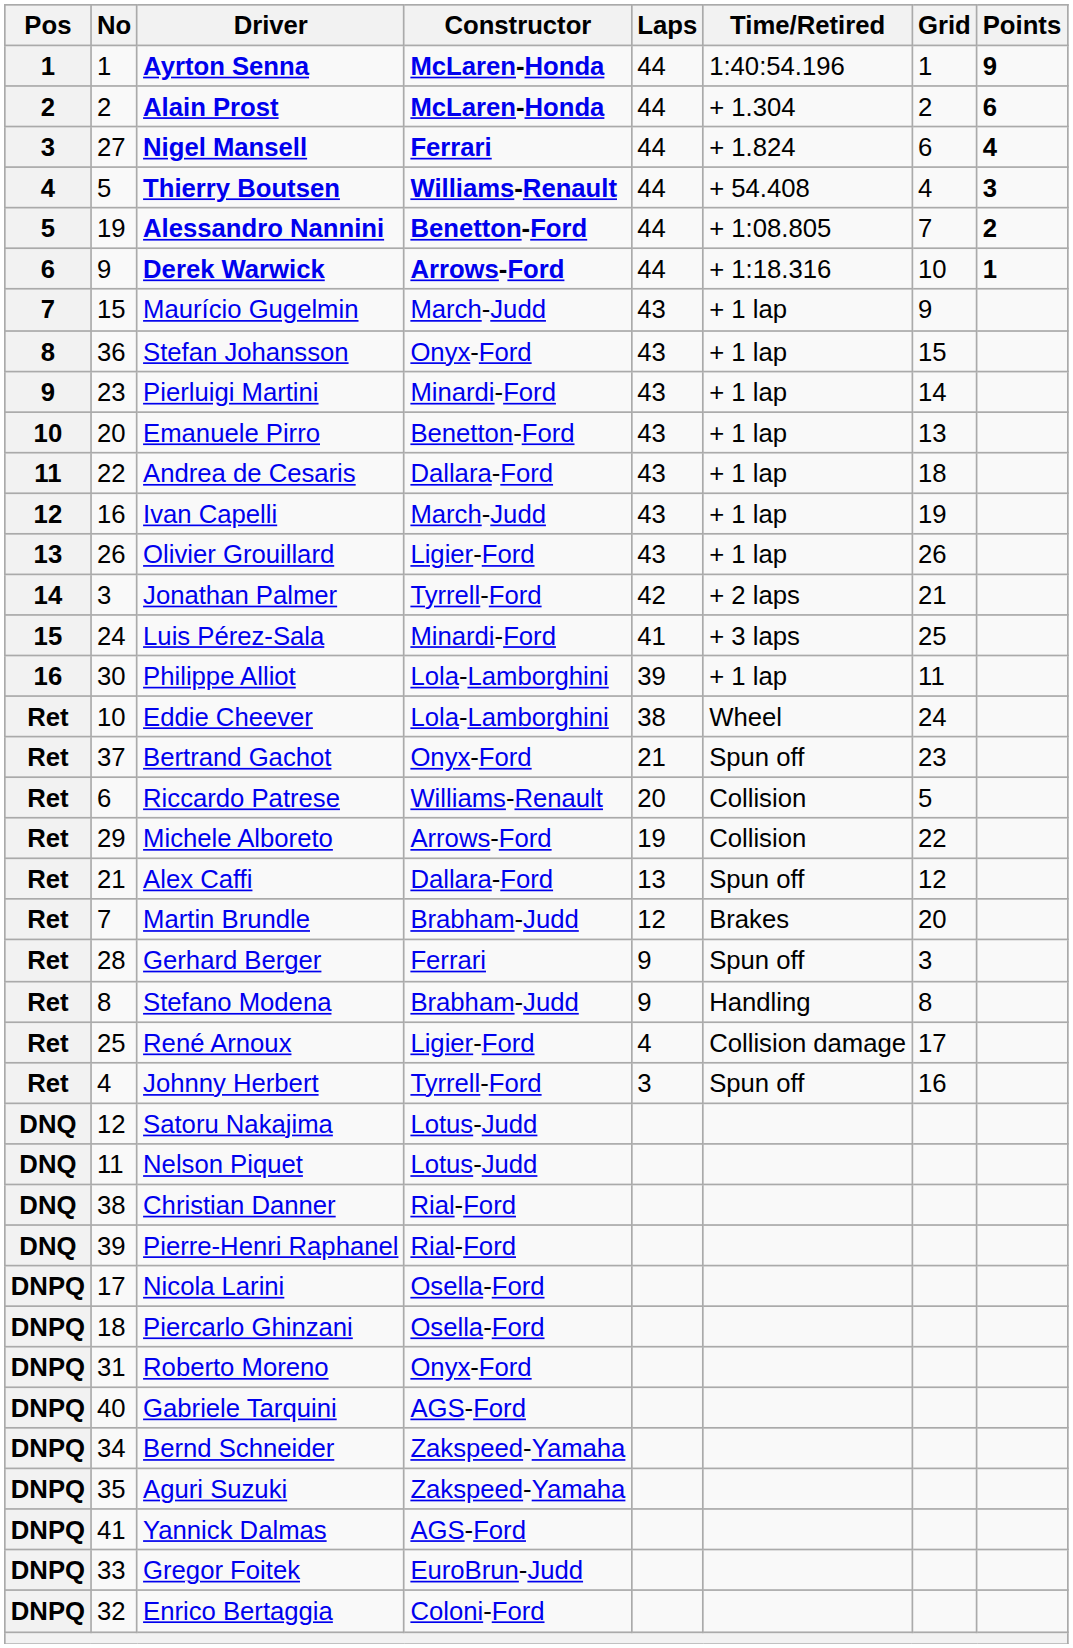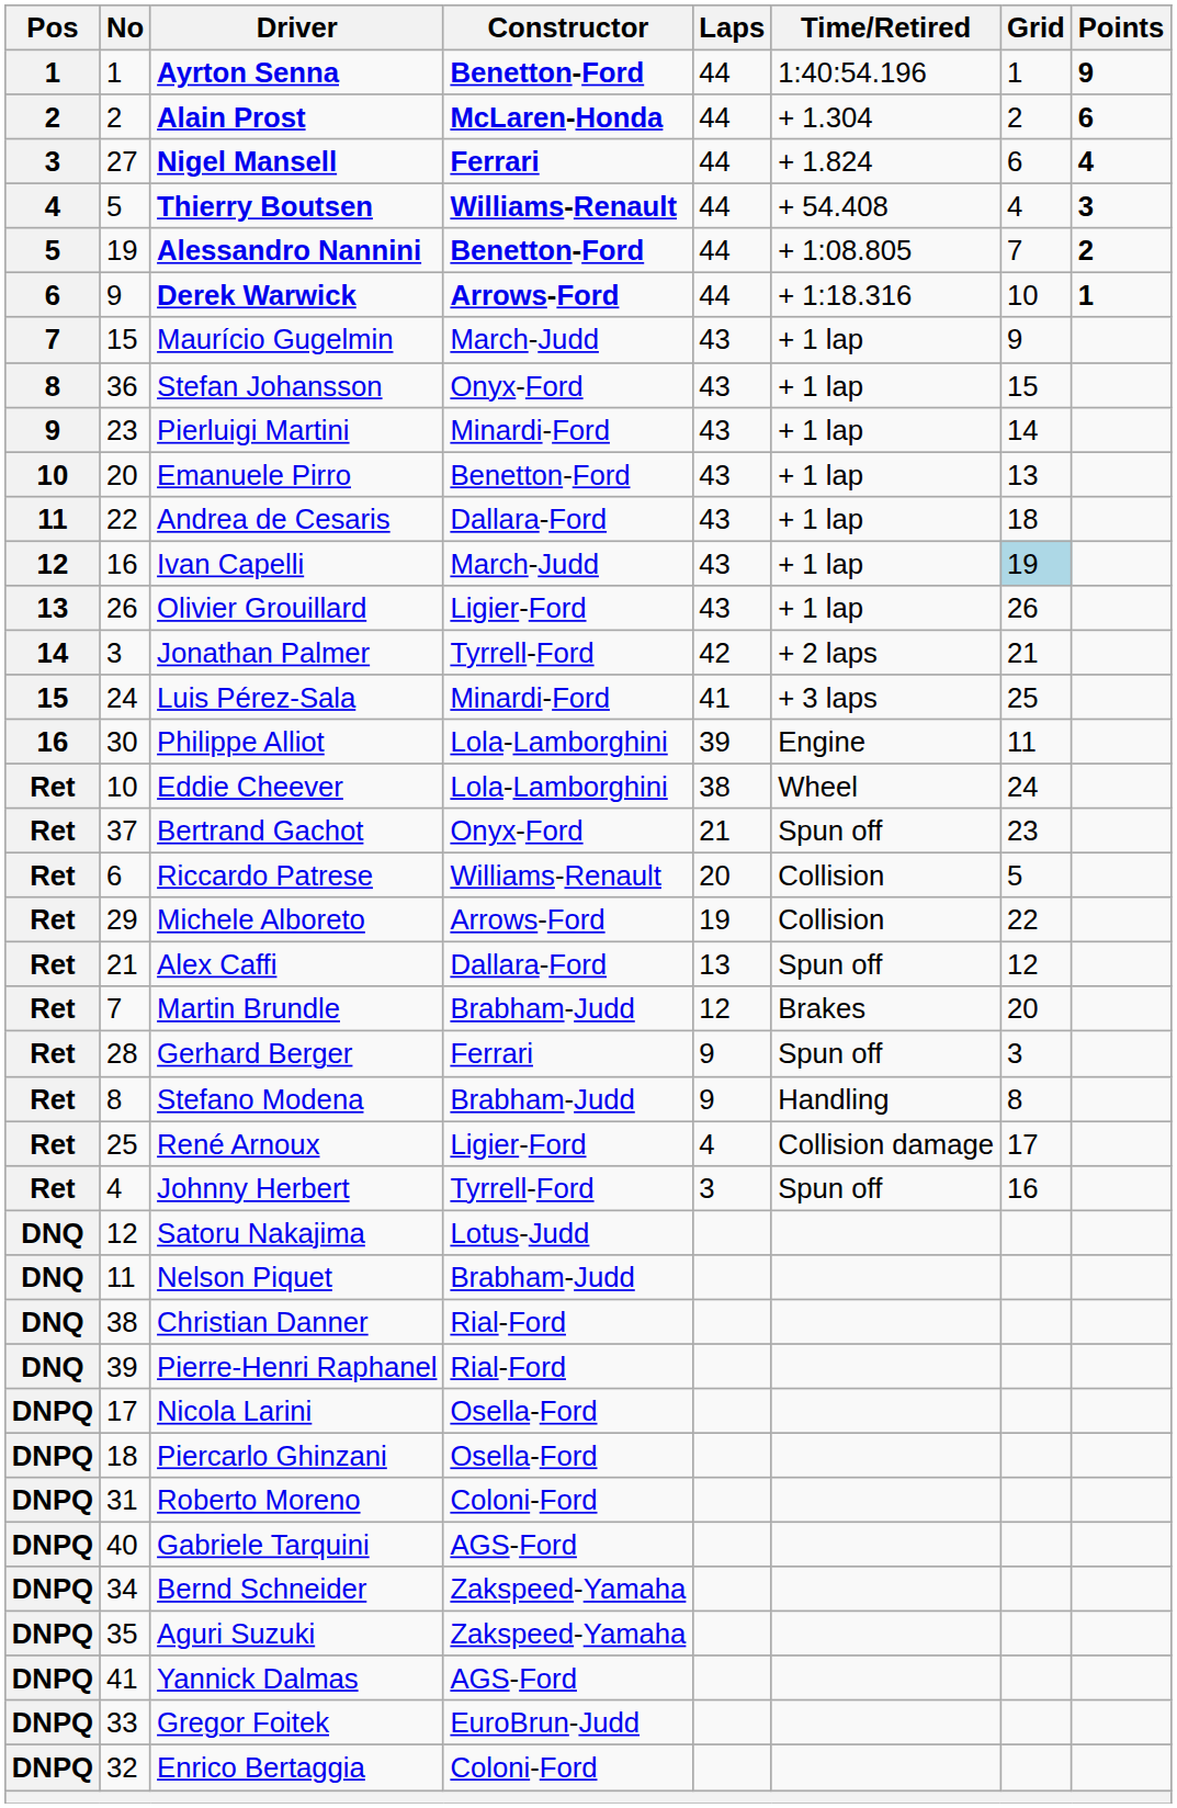Ayrton Senna | Constructor: McLaren-Honda -> Benetton-Ford
Ivan Capelli | Grid: no background -> lightblue background
Philippe Alliot | Time/Retired: + 1 lap -> Engine
Nelson Piquet | Constructor: Lotus-Judd -> Brabham-Judd
Roberto Moreno | Constructor: Onyx-Ford -> Coloni-Ford
